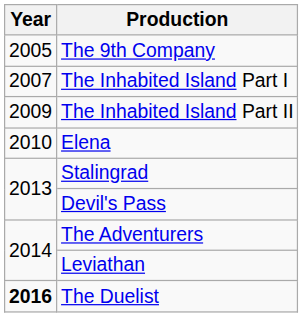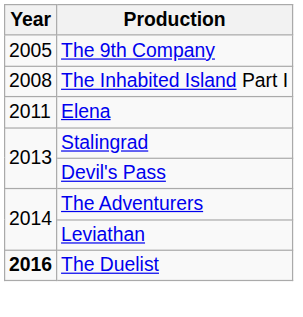The Inhabited Island Part I | Year: 2007 -> 2008
- row: 2009 | The Inhabited Island Part II
Elena | Year: 2010 -> 2011
